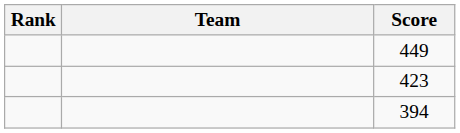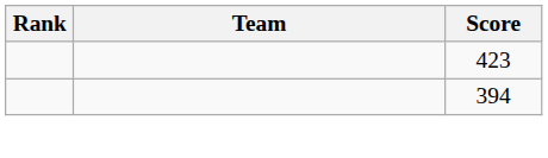- row: 449
